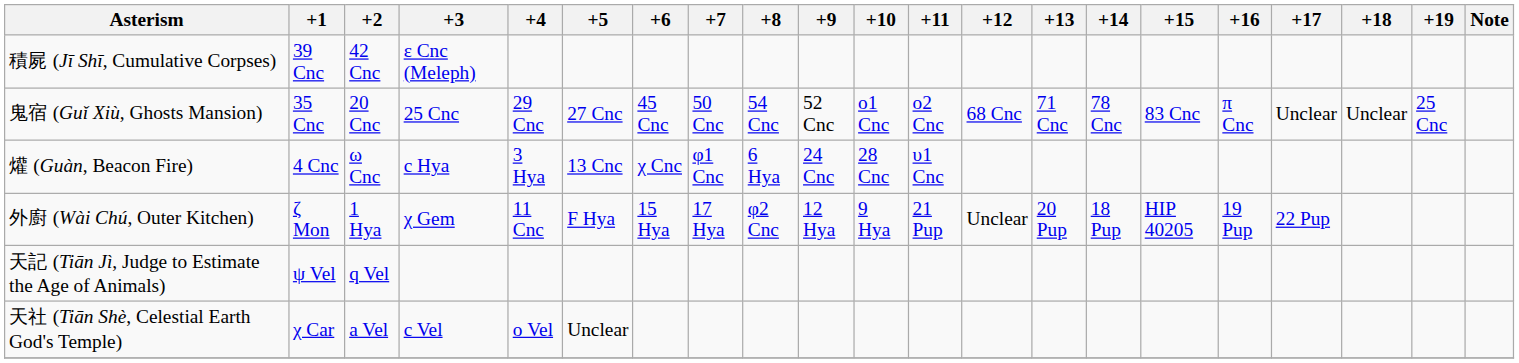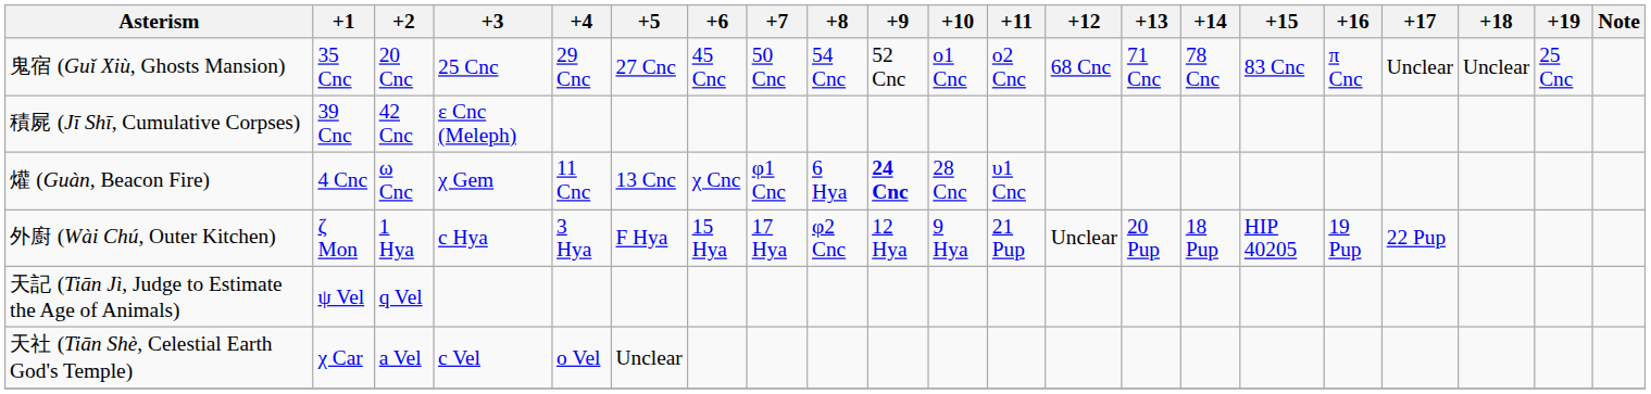rows swapped: 鬼宿 (Guǐ Xiù, Ghosts Mansion) <-> 積屍 (Jī Shī, Cumulative Corpses)
爟 (Guàn, Beacon Fire) | +3: c Hya -> χ Gem
爟 (Guàn, Beacon Fire) | +4: 3 Hya -> 11 Cnc
爟 (Guàn, Beacon Fire) | +9: normal -> bold
外廚 (Wài Chú, Outer Kitchen) | +3: χ Gem -> c Hya
外廚 (Wài Chú, Outer Kitchen) | +4: 11 Cnc -> 3 Hya
